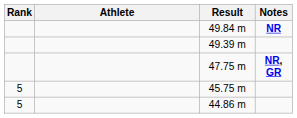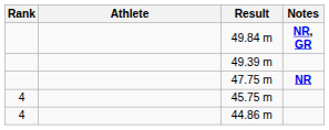49.84 m | Notes: NR -> NR, GR
47.75 m | Notes: NR, GR -> NR
45.75 m | Rank: 5 -> 4
44.86 m | Rank: 5 -> 4
